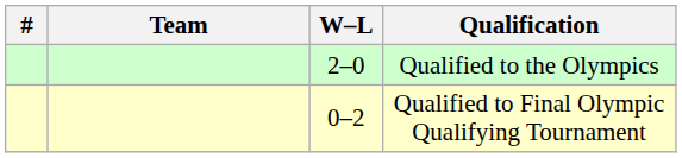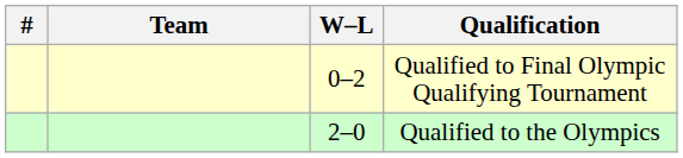rows swapped: Qualified to the Olympics <-> Qualified to Final Olympic Qualifying Tournament
